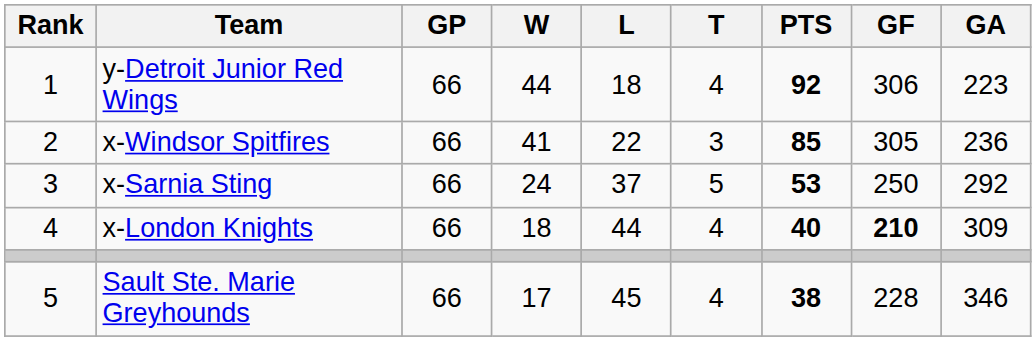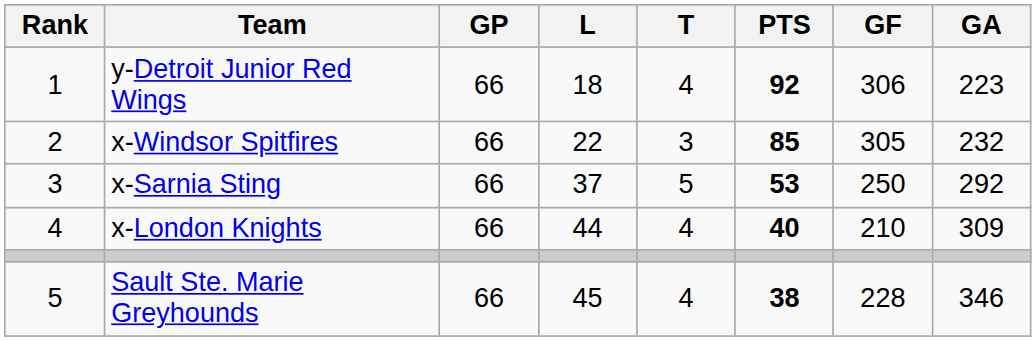- column: W | 44 | 41 | 24 | 18 | 17
x-Windsor Spitfires | GA: 236 -> 232
x-London Knights | GF: bold -> normal
